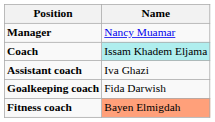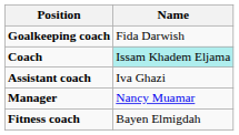rows swapped: Manager <-> Goalkeeping coach
Fitness coach | Name: lightsalmon background -> no background
